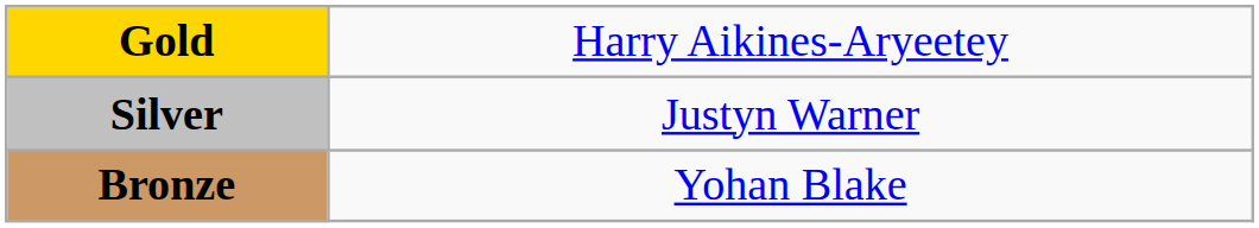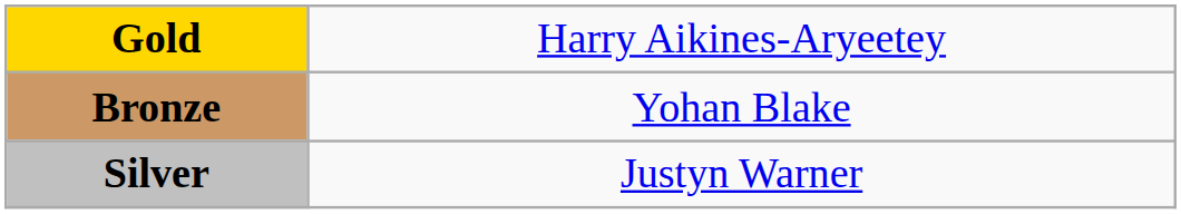rows swapped: Silver <-> Bronze
